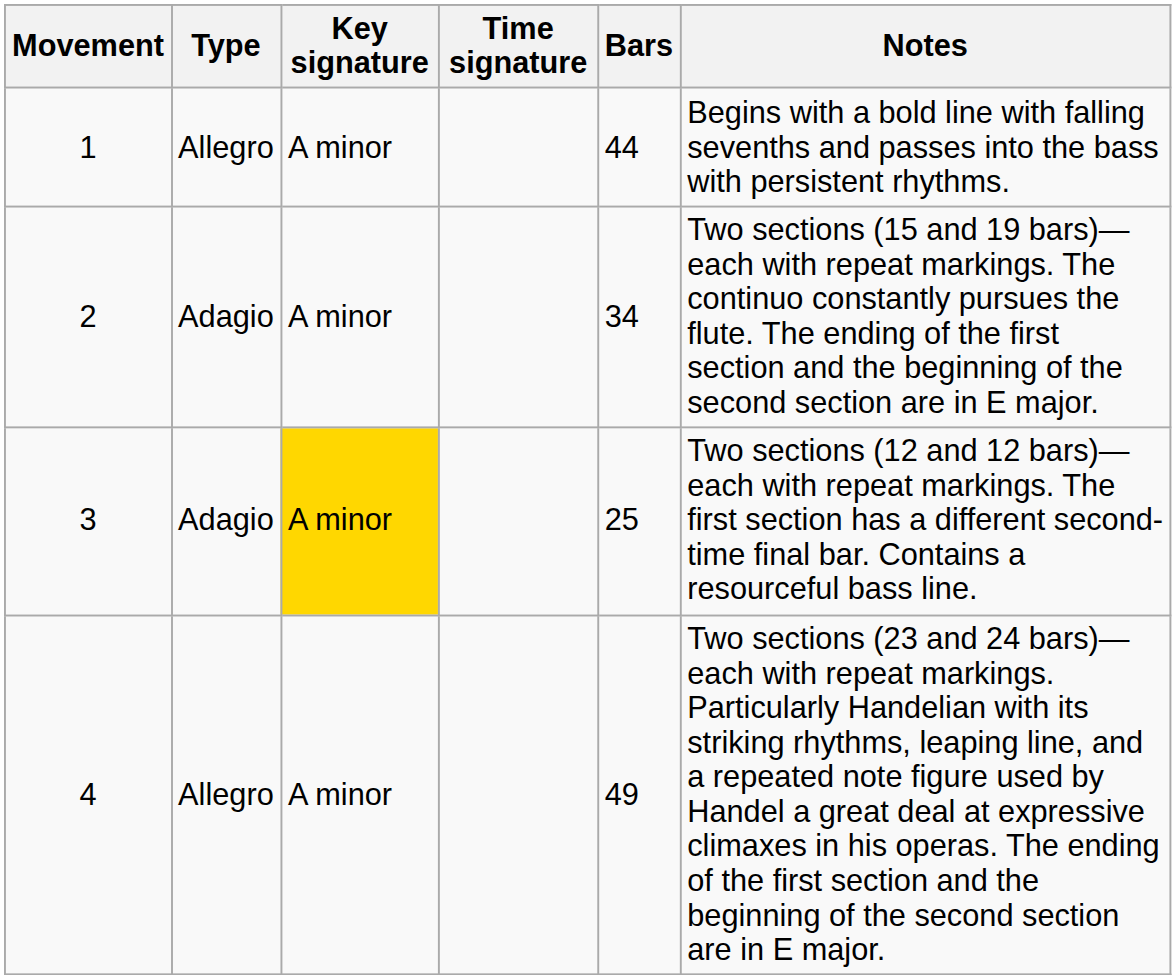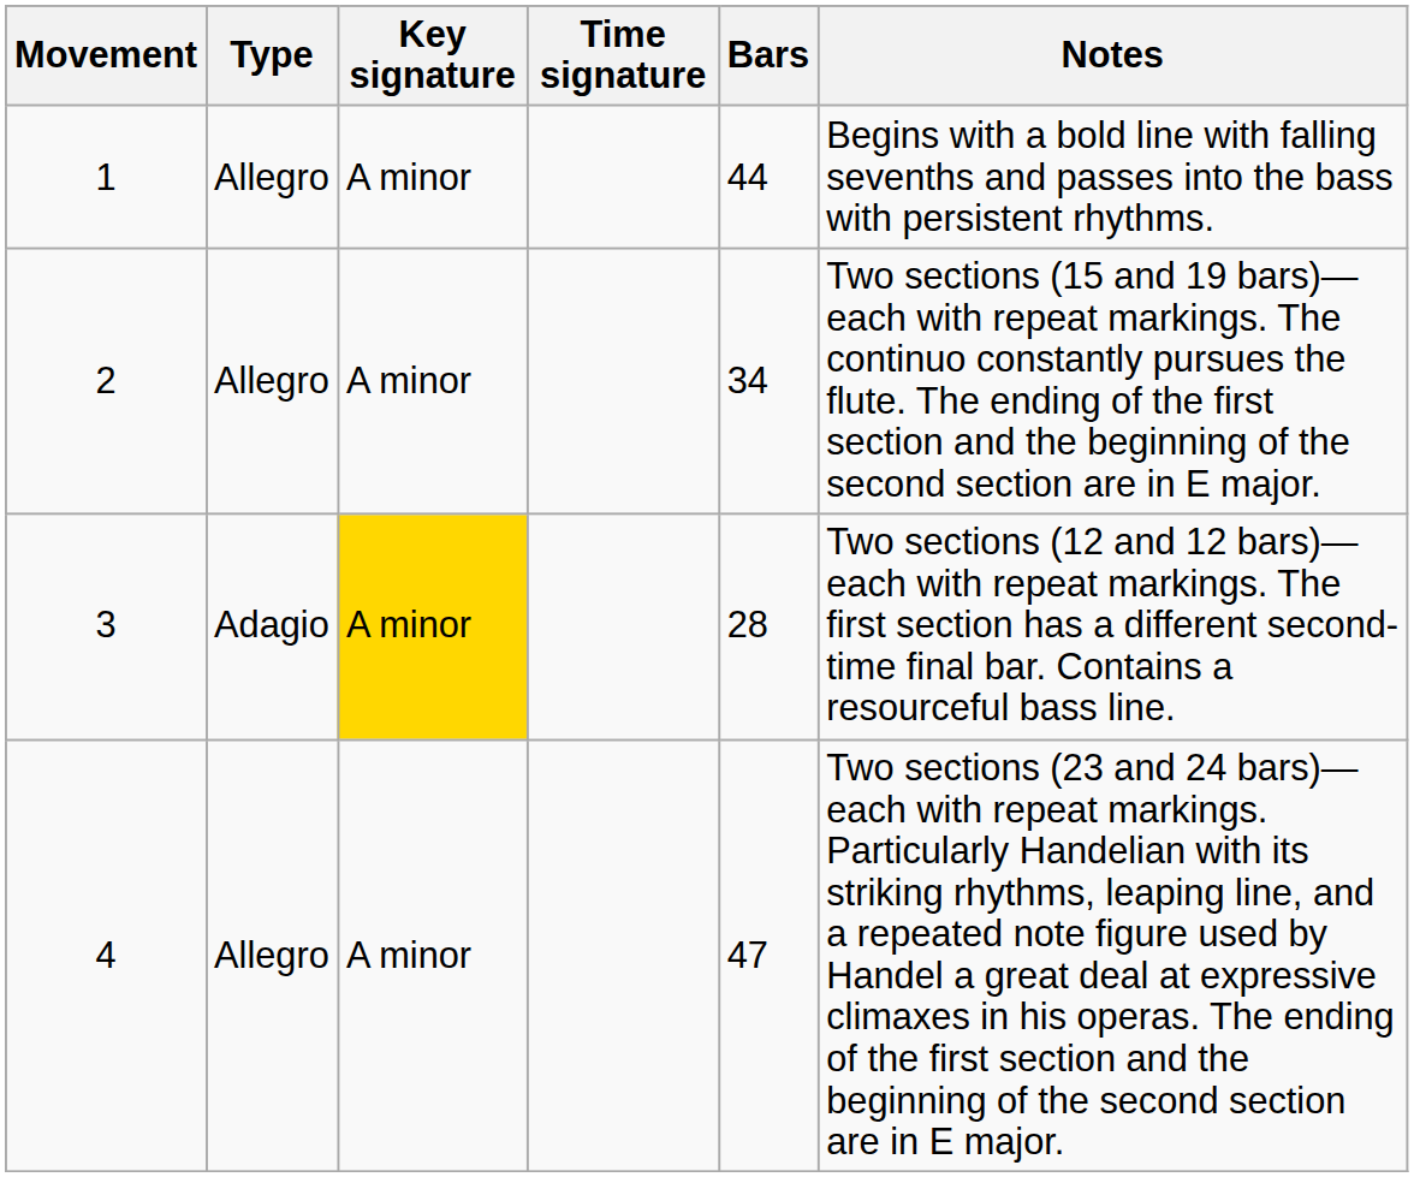2 | Type: Adagio -> Allegro
3 | Bars: 25 -> 28
4 | Bars: 49 -> 47
